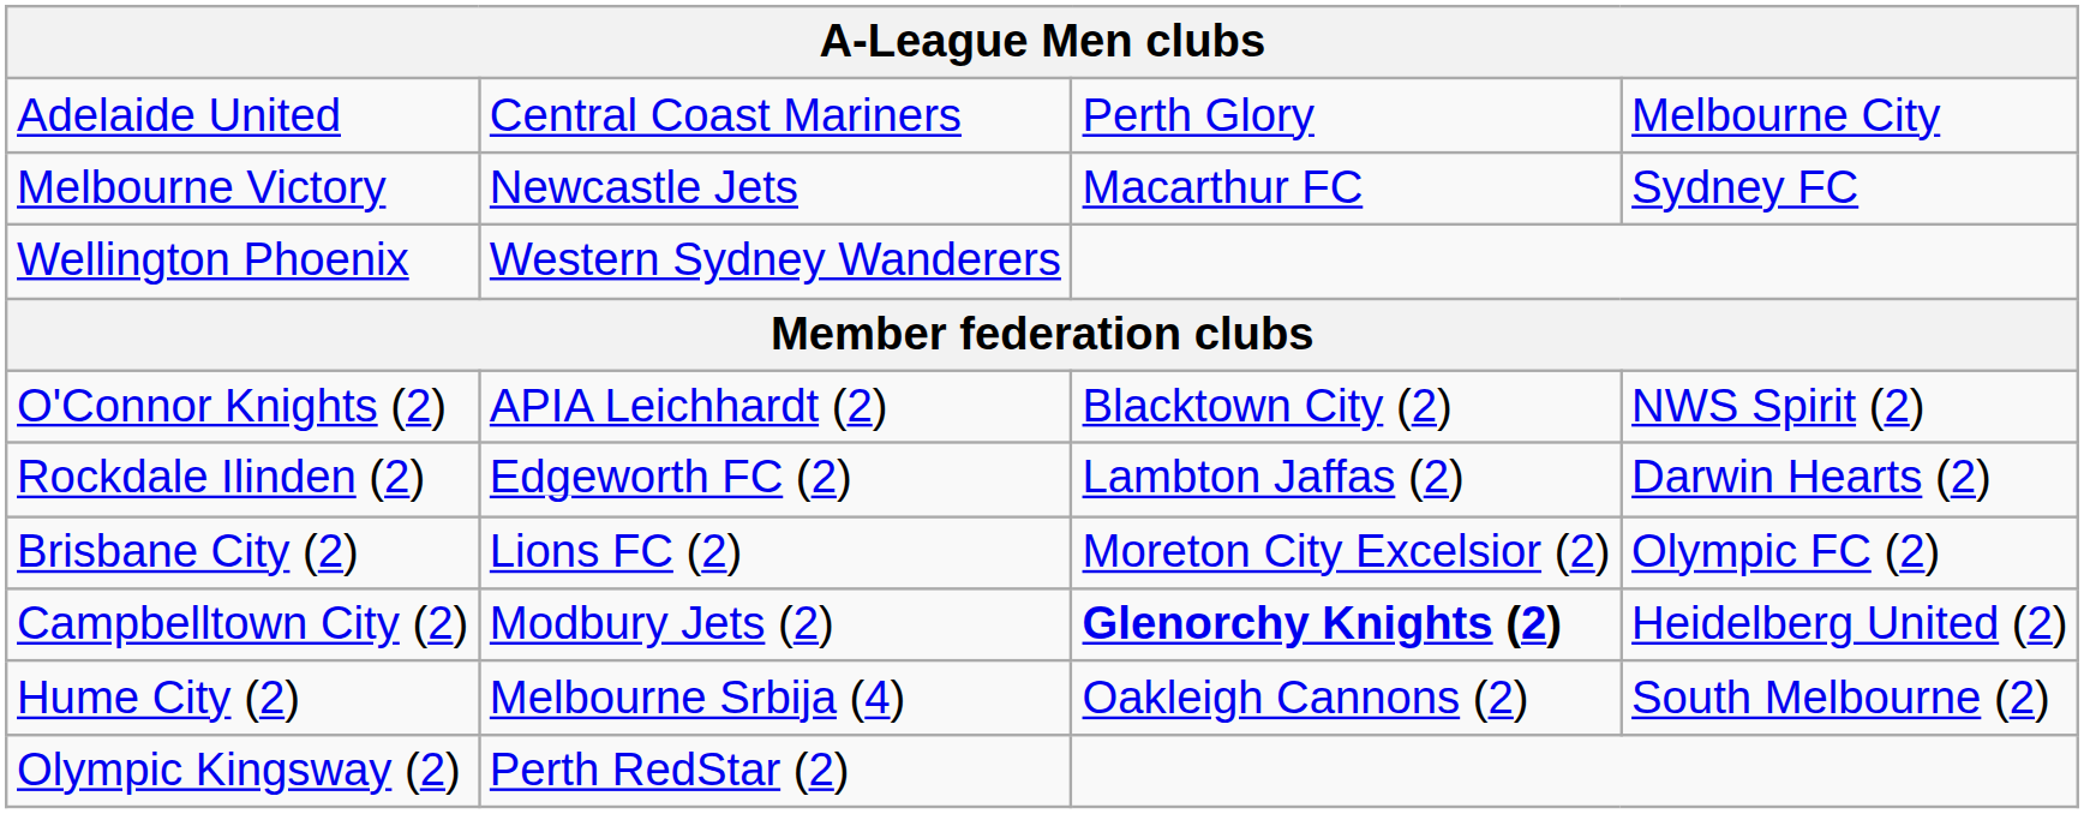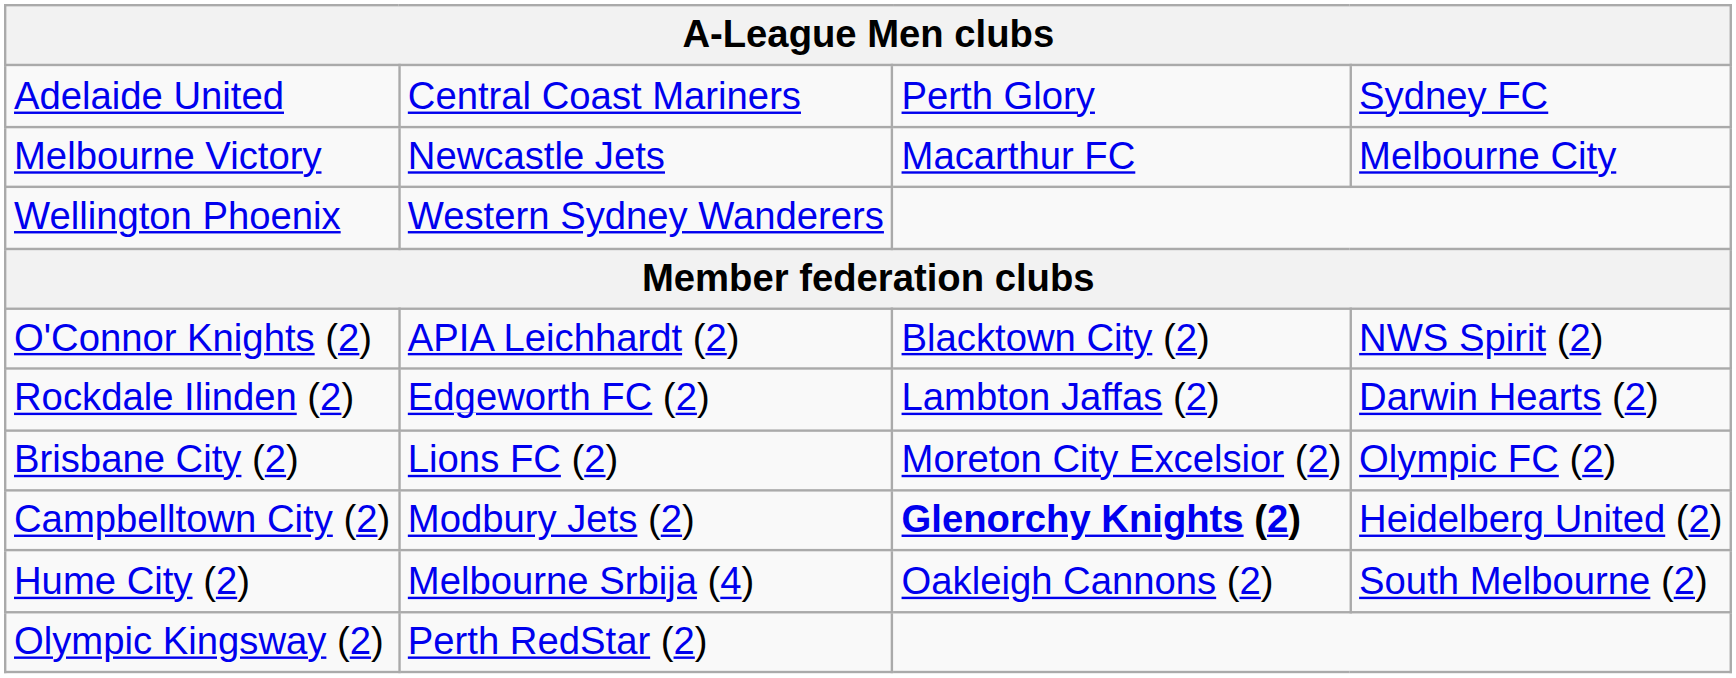Adelaide United | column 4: Melbourne City -> Sydney FC
Melbourne Victory | column 4: Sydney FC -> Melbourne City
